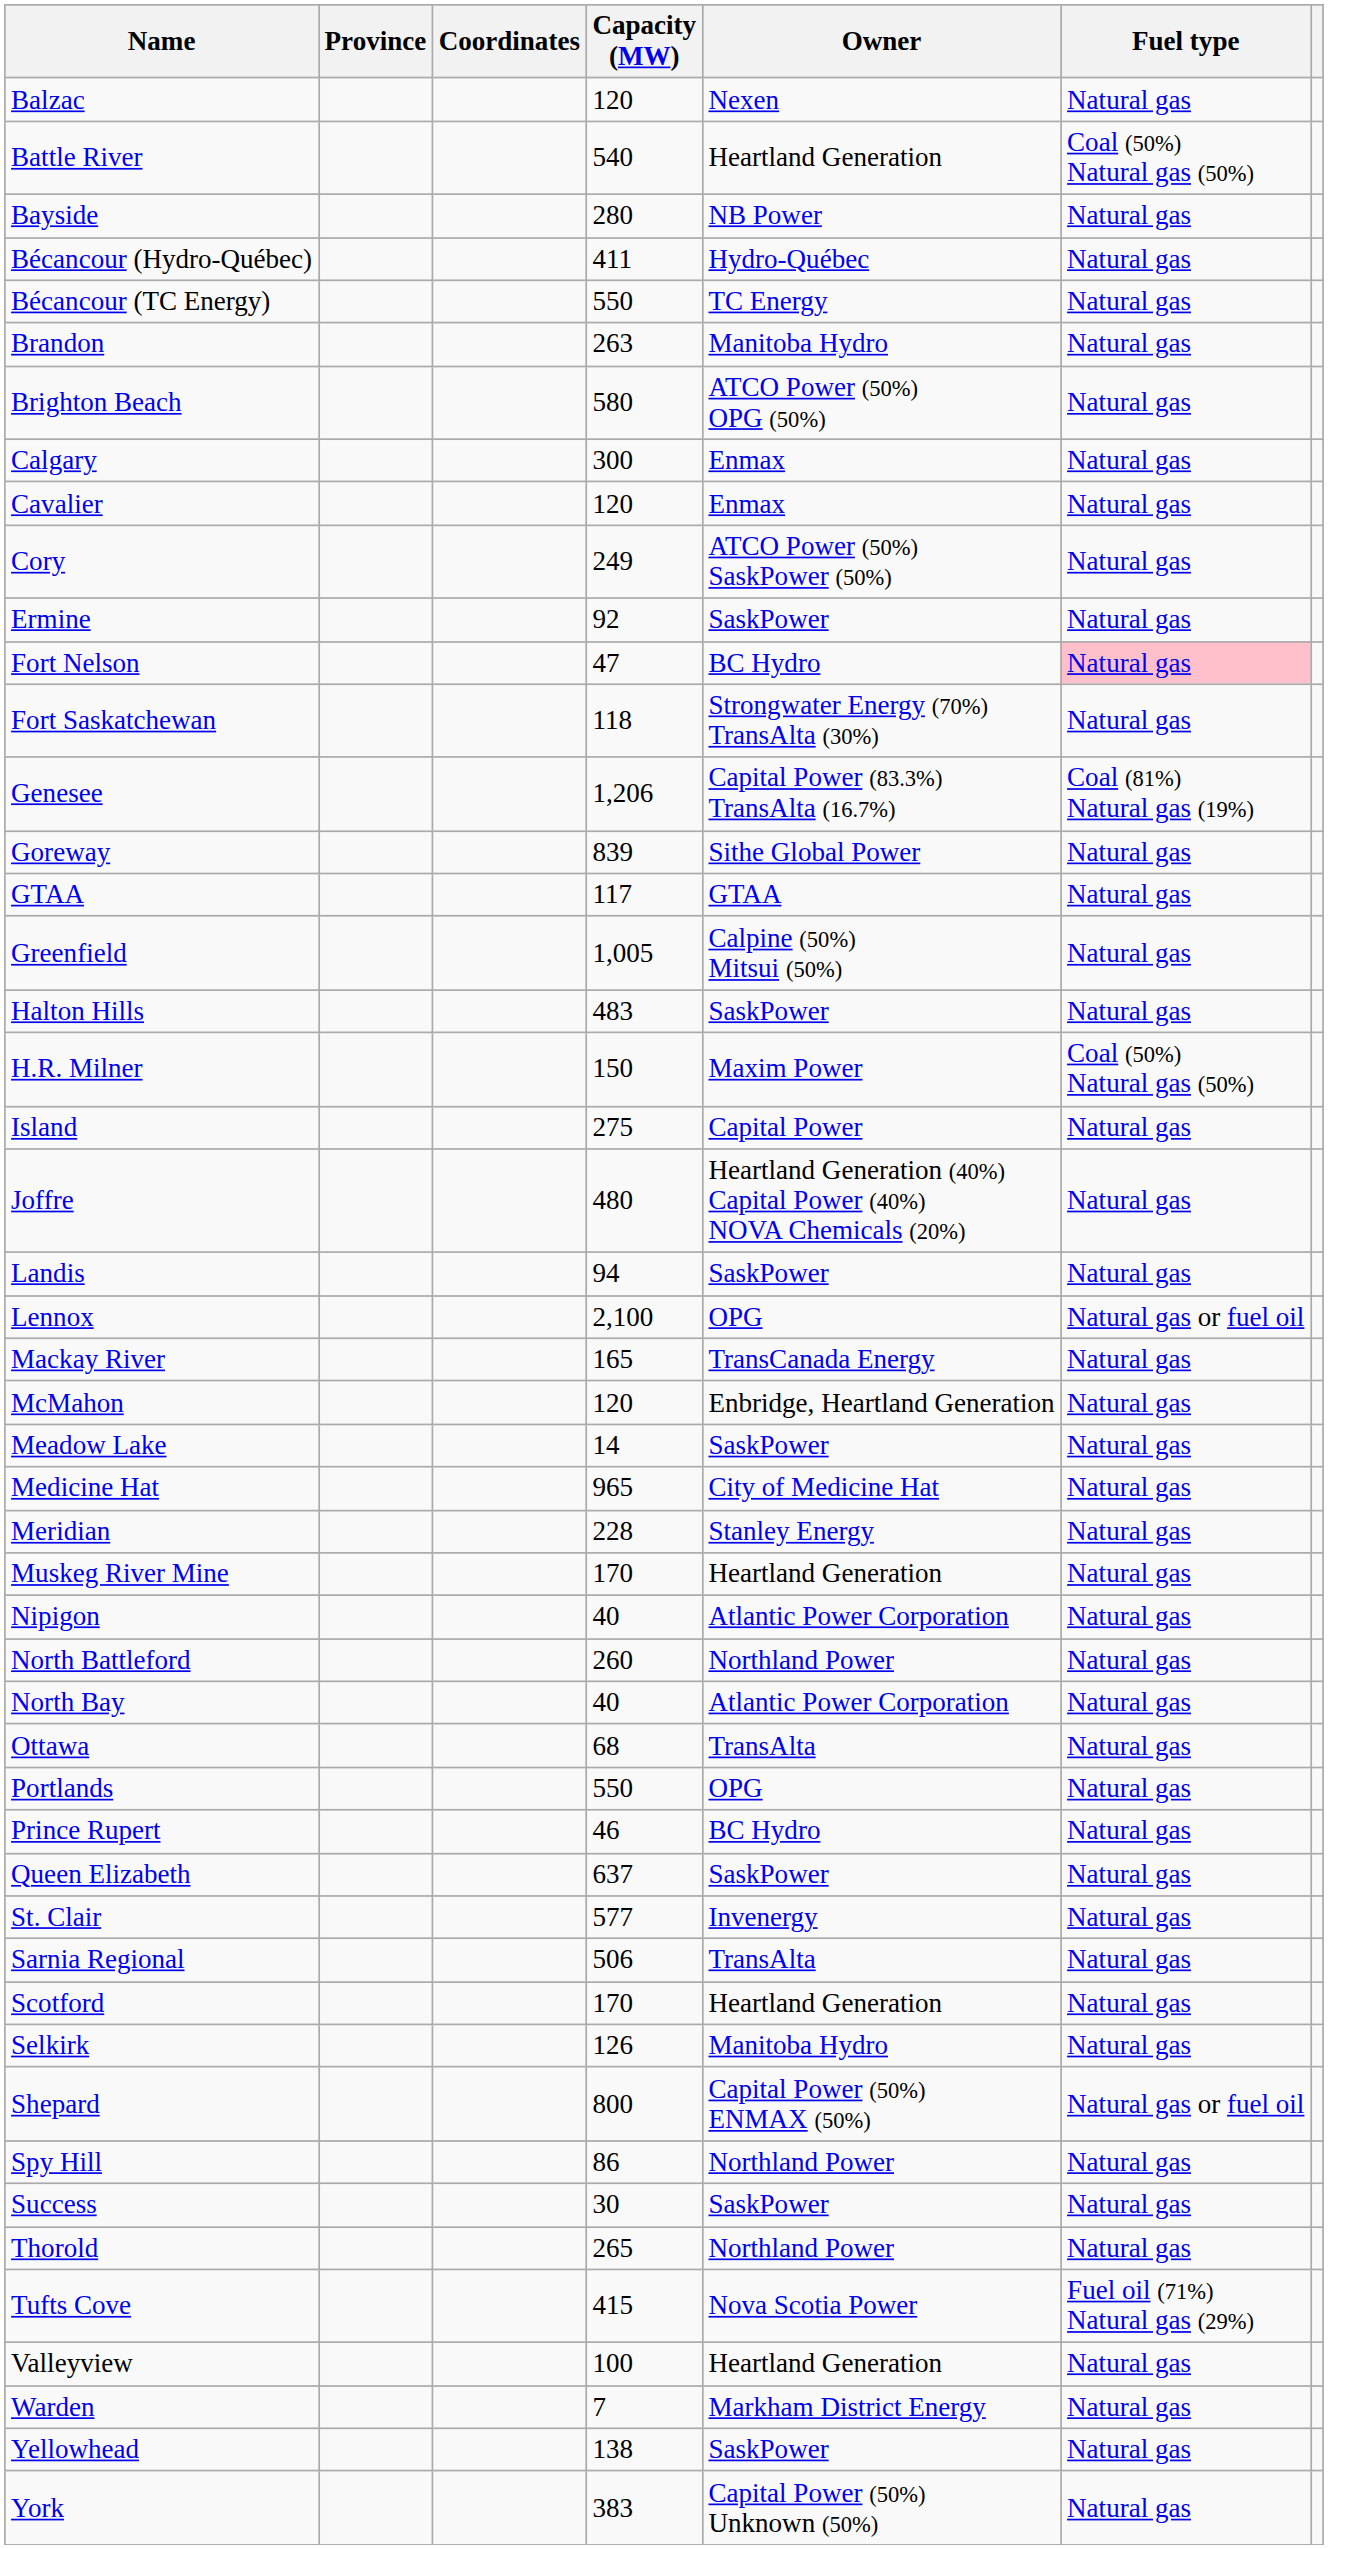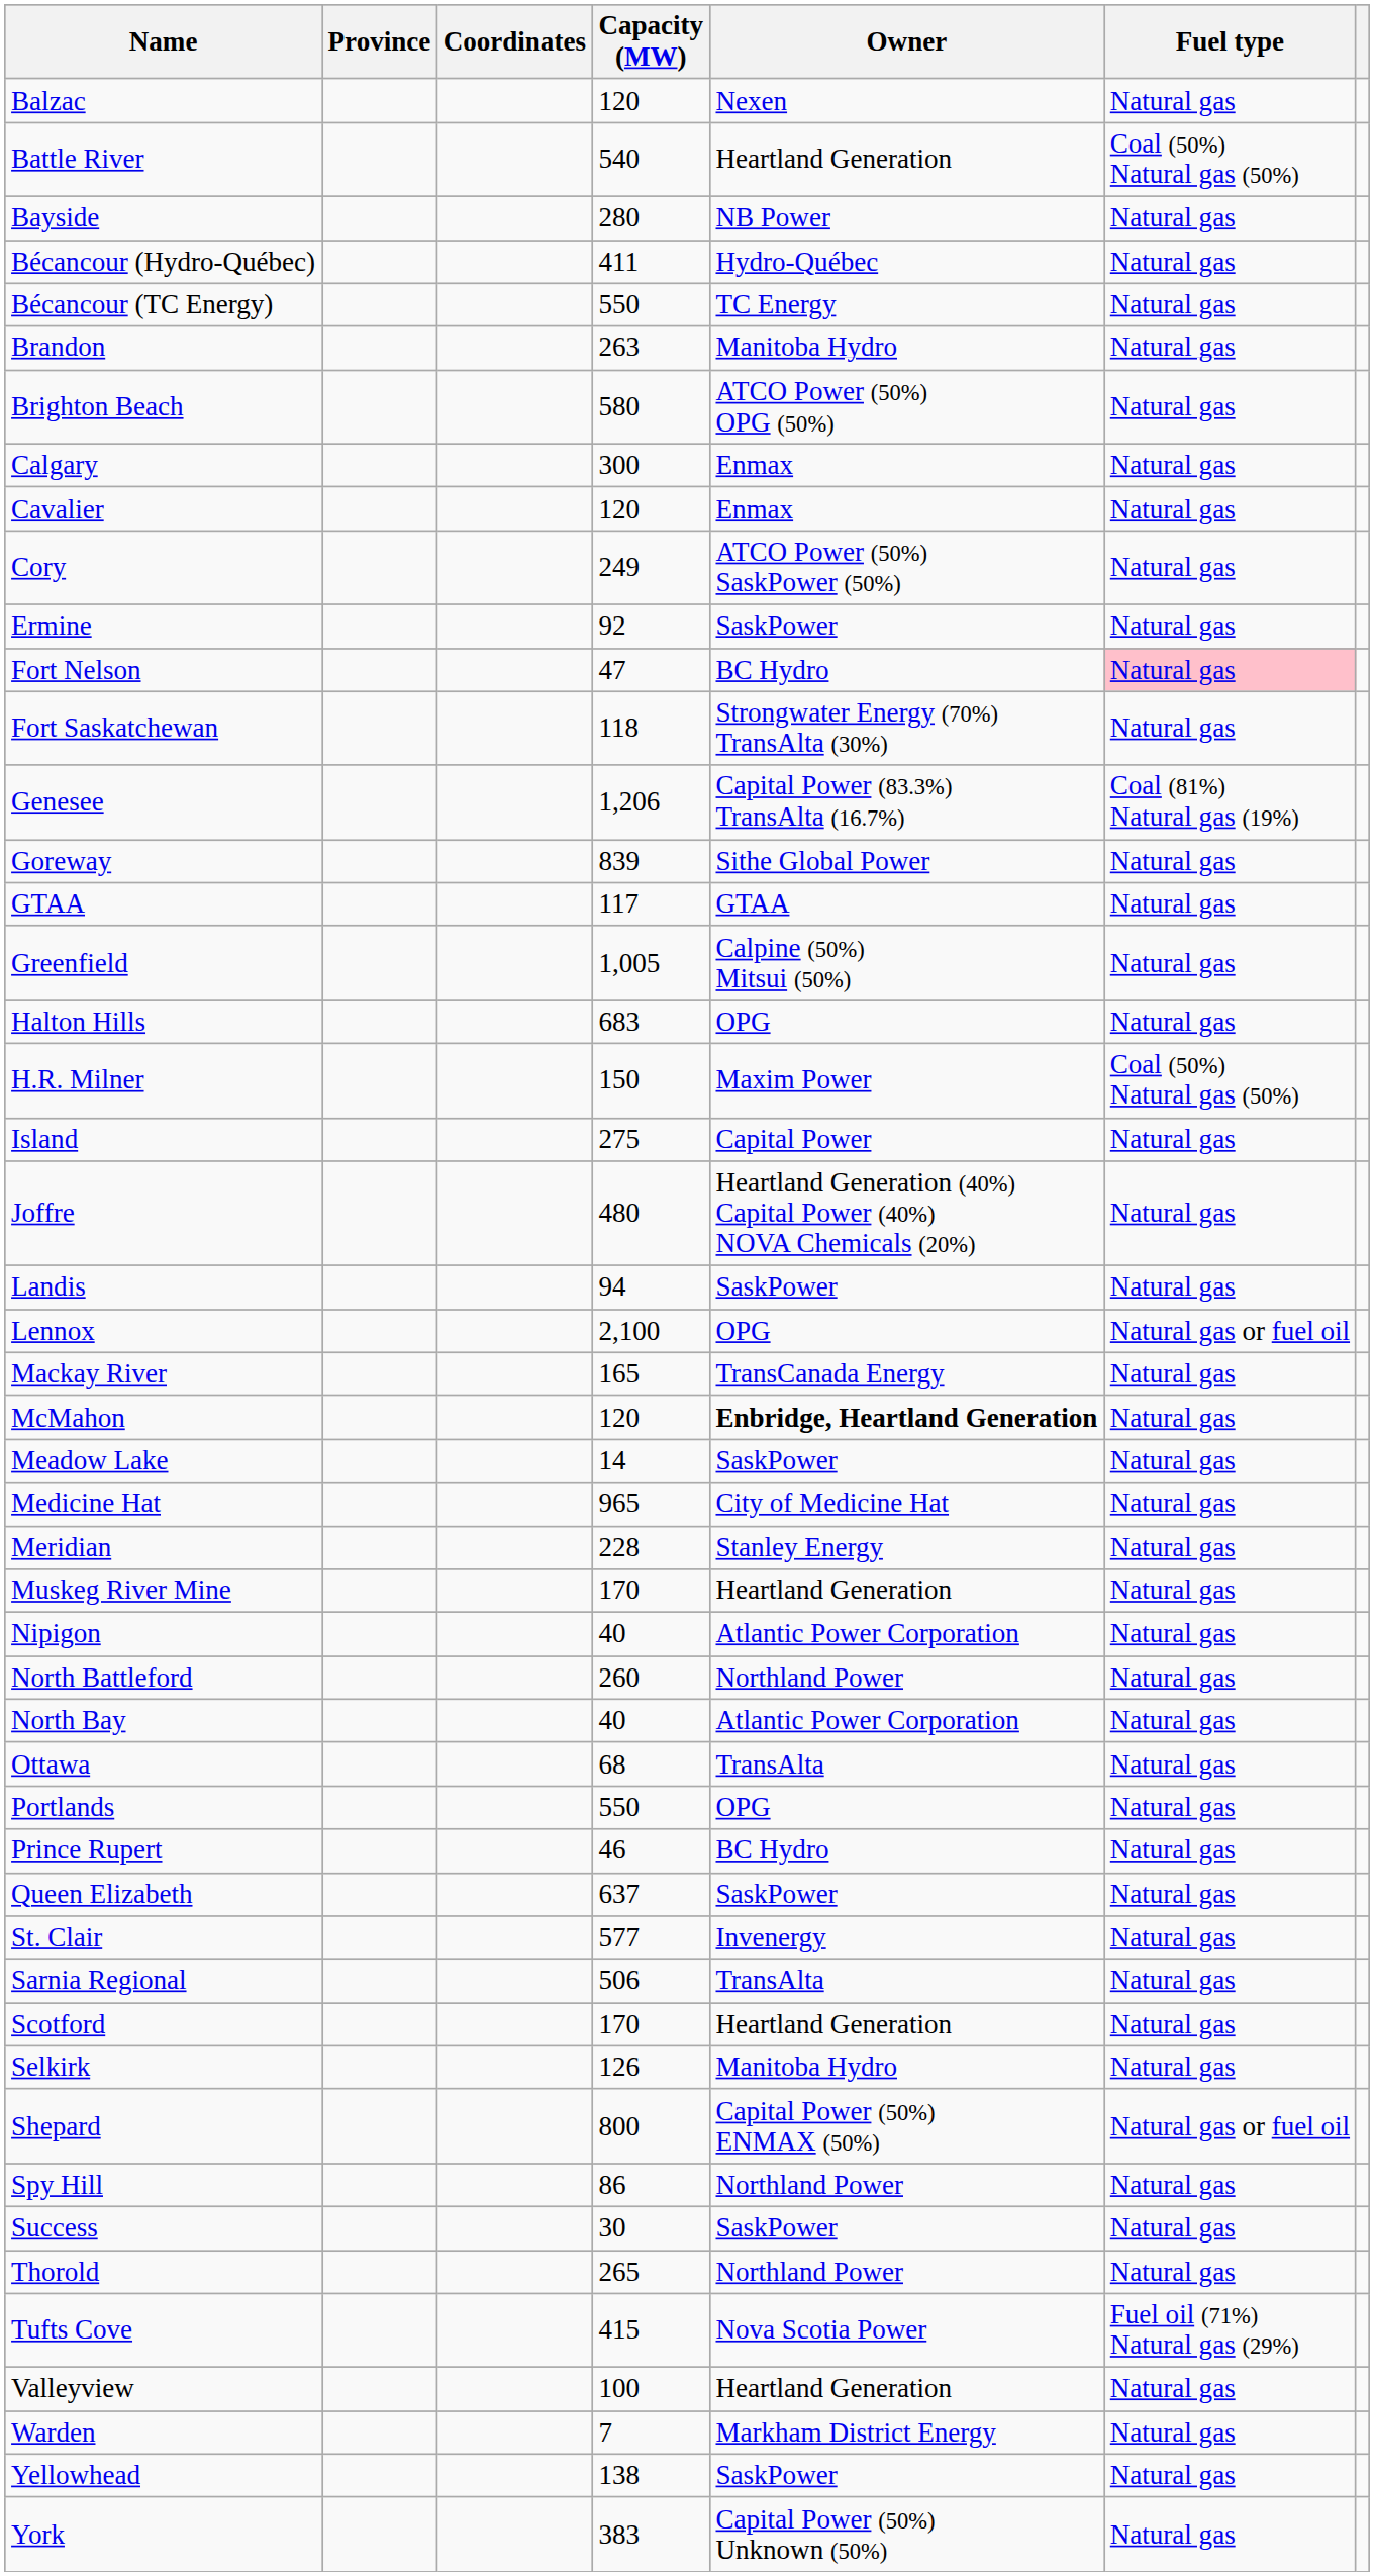Halton Hills | Capacity (MW): 483 -> 683
Halton Hills | Owner: SaskPower -> OPG
McMahon | Owner: normal -> bold
